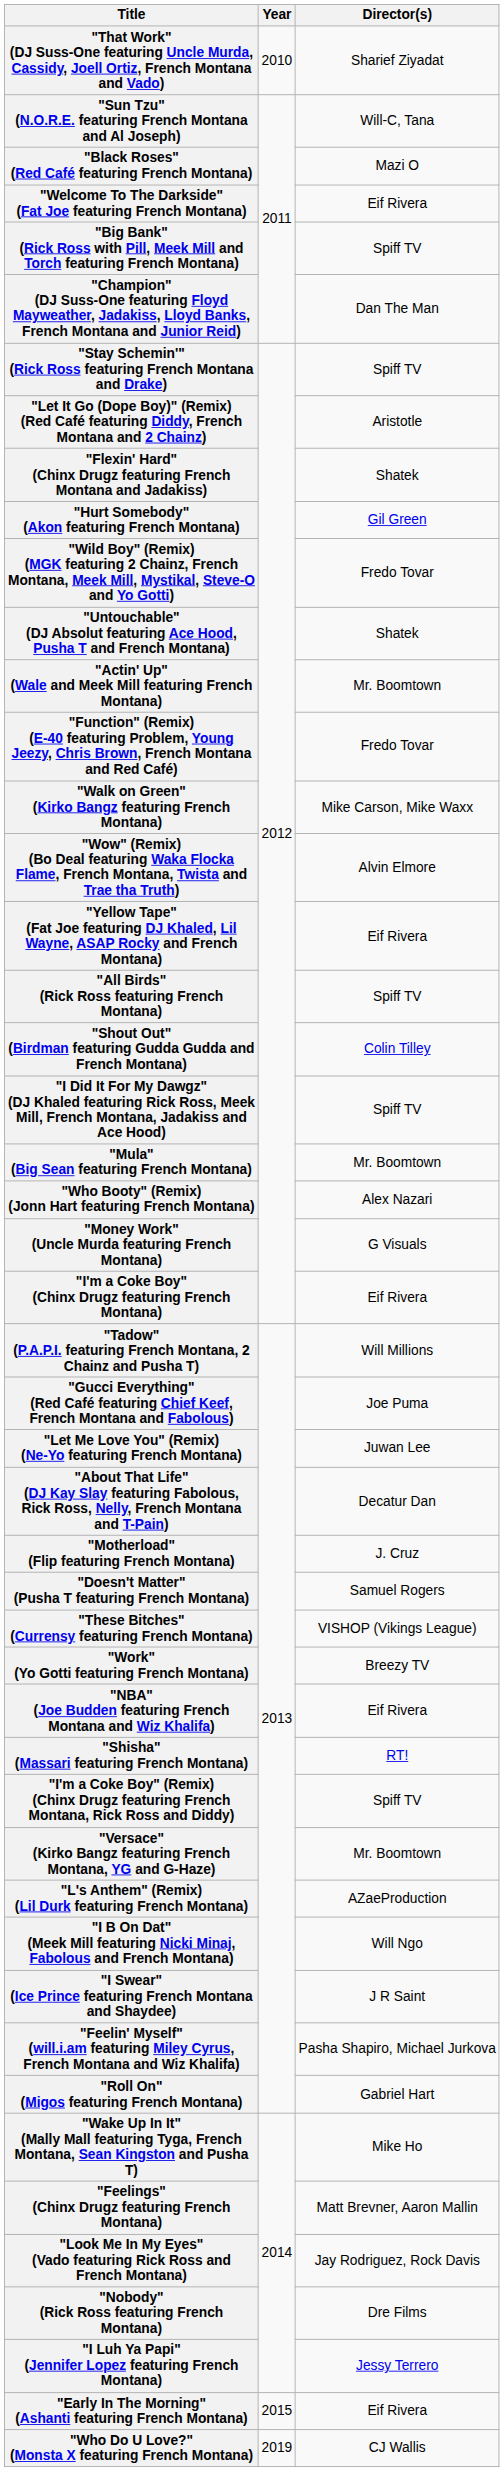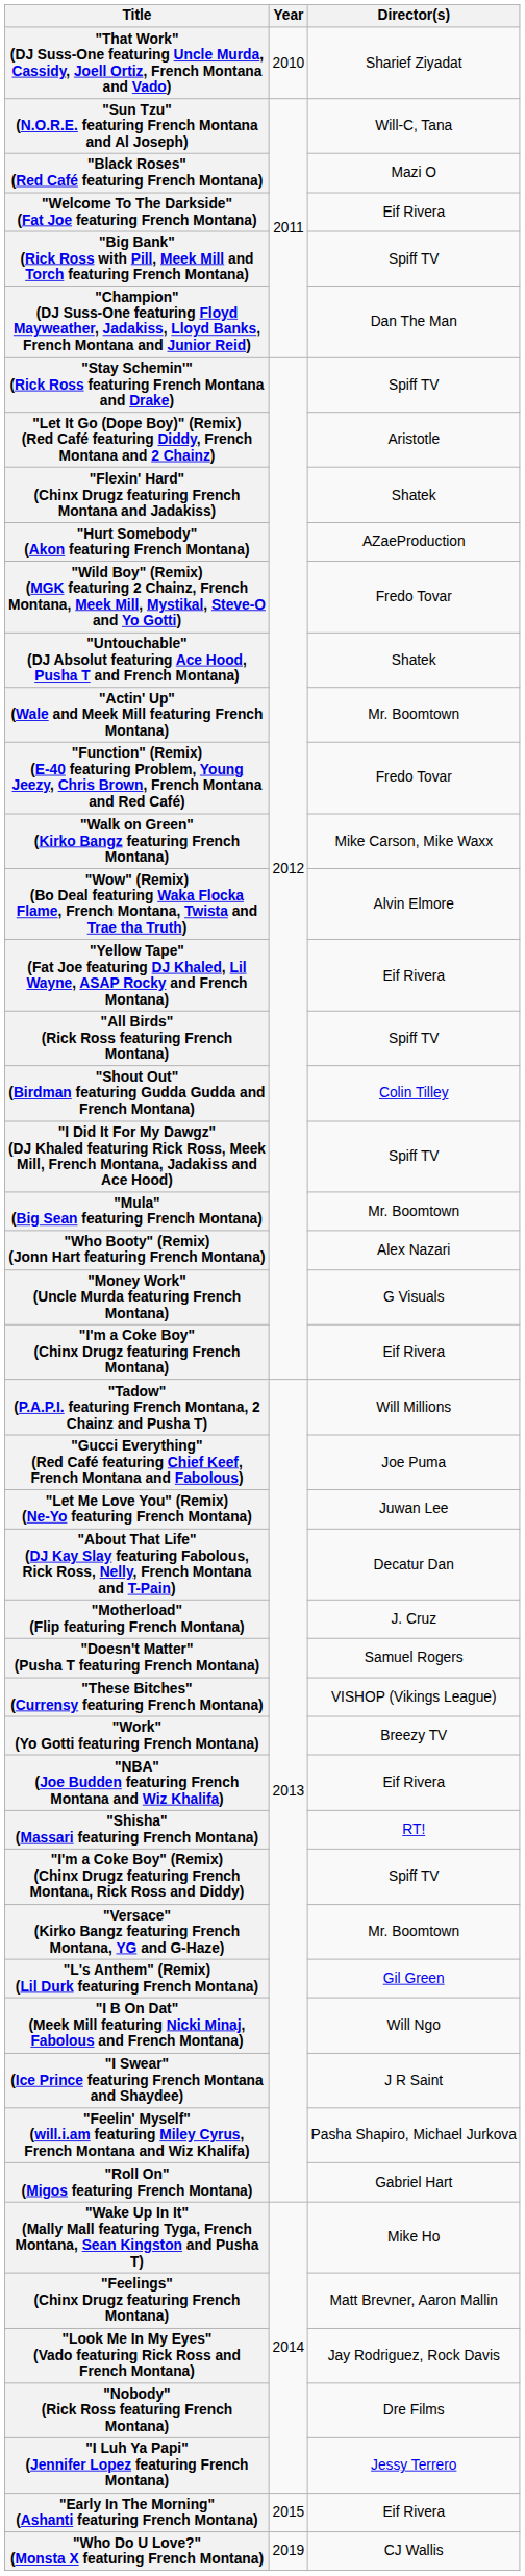"Hurt Somebody" (Akon featuring French Montana) | Director(s): Gil Green -> AZaeProduction
"L's Anthem" (Remix) (Lil Durk featuring French Montana) | Director(s): AZaeProduction -> Gil Green
